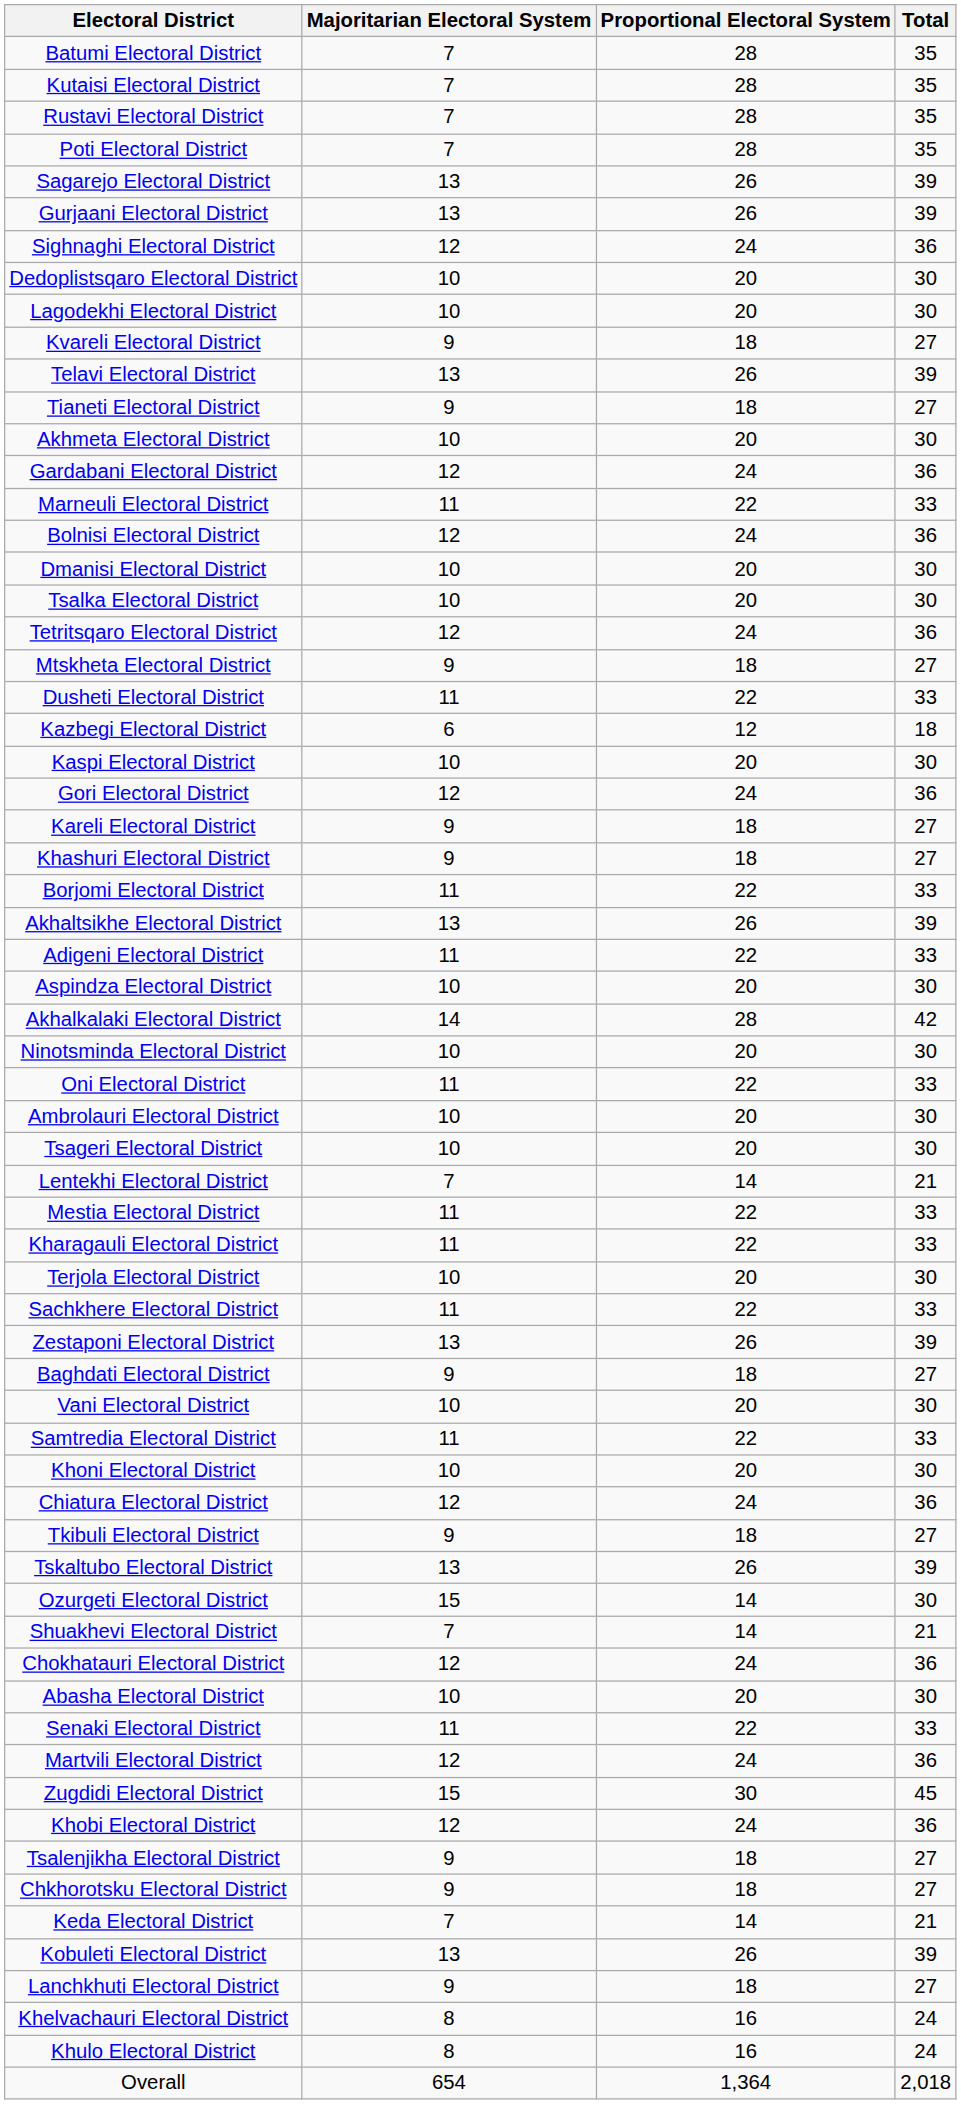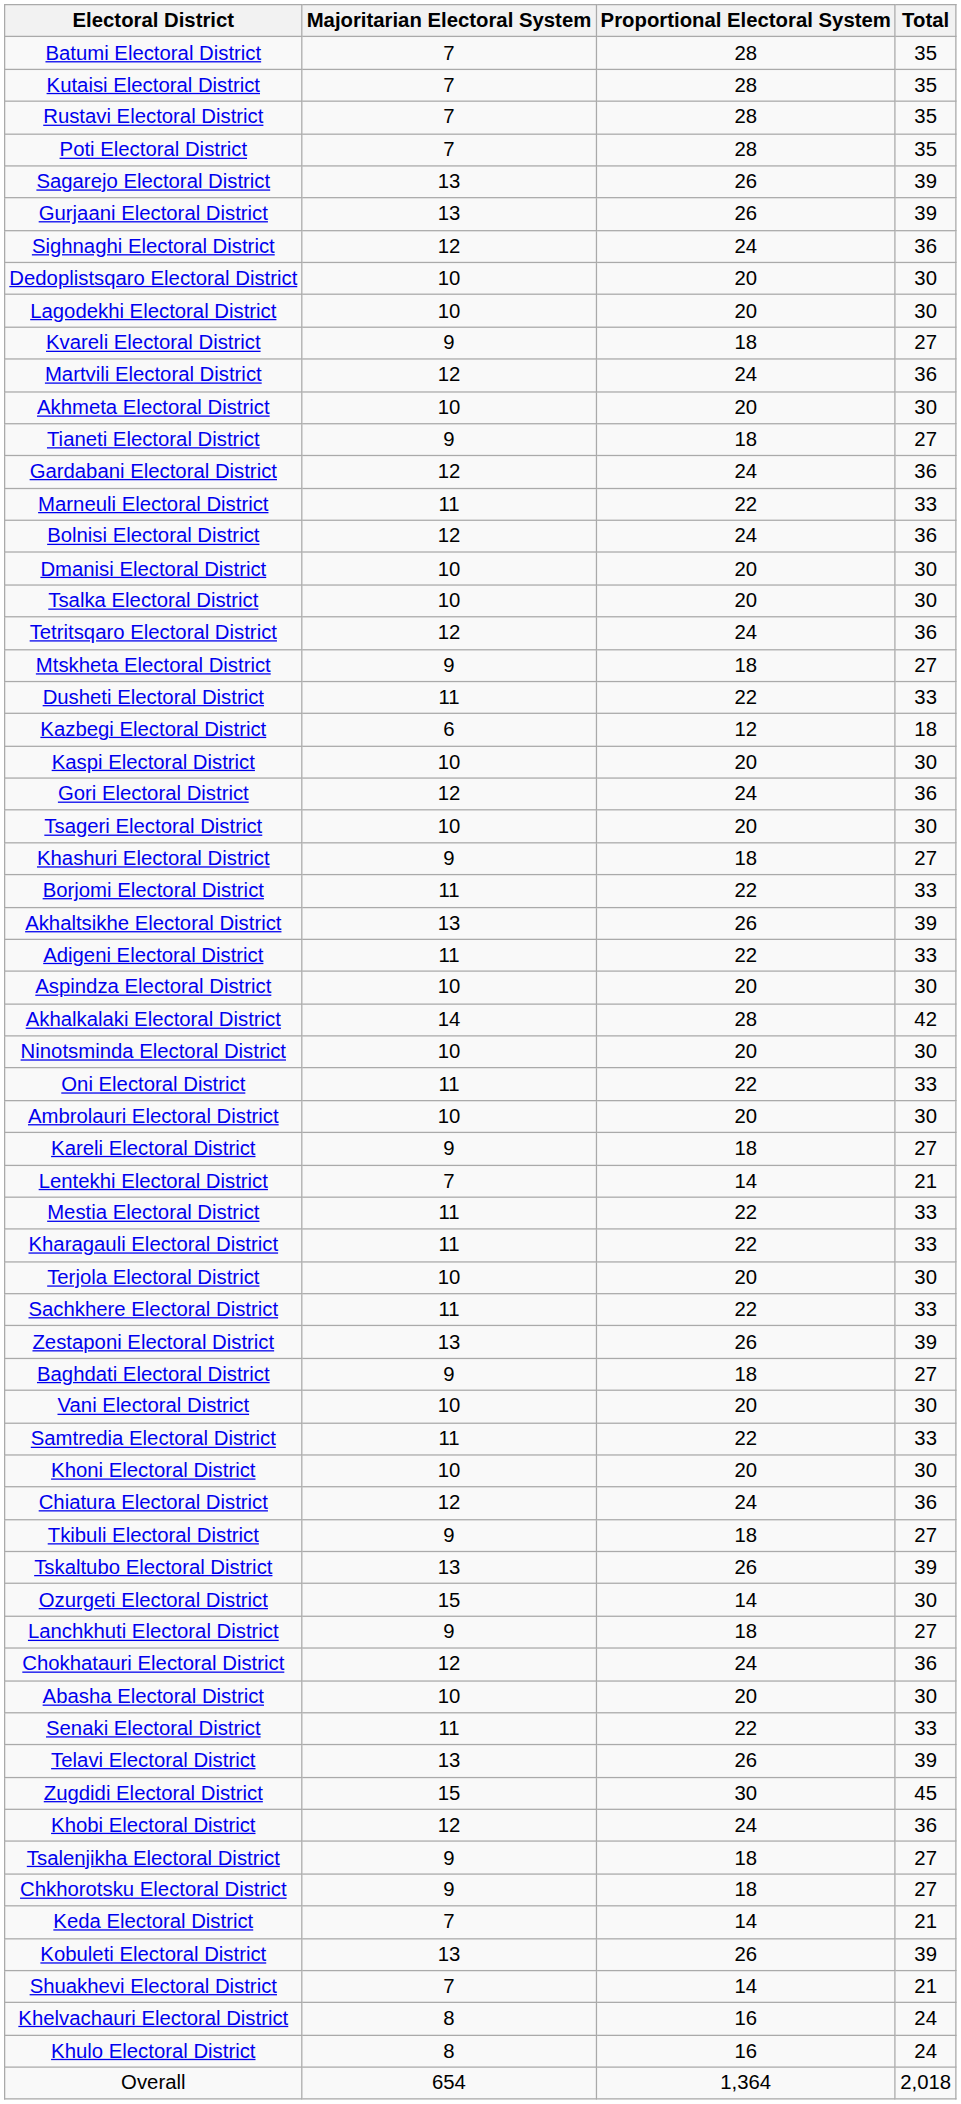rows swapped: Telavi Electoral District <-> Martvili Electoral District
rows swapped: Akhmeta Electoral District <-> Tianeti Electoral District
rows swapped: Kareli Electoral District <-> Tsageri Electoral District
rows swapped: Lanchkhuti Electoral District <-> Shuakhevi Electoral District
